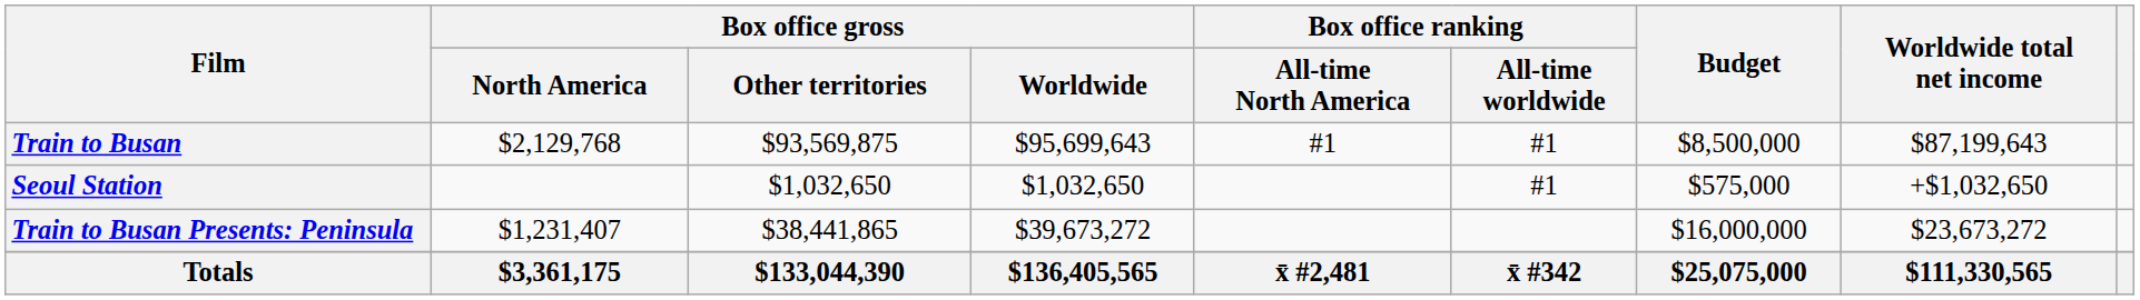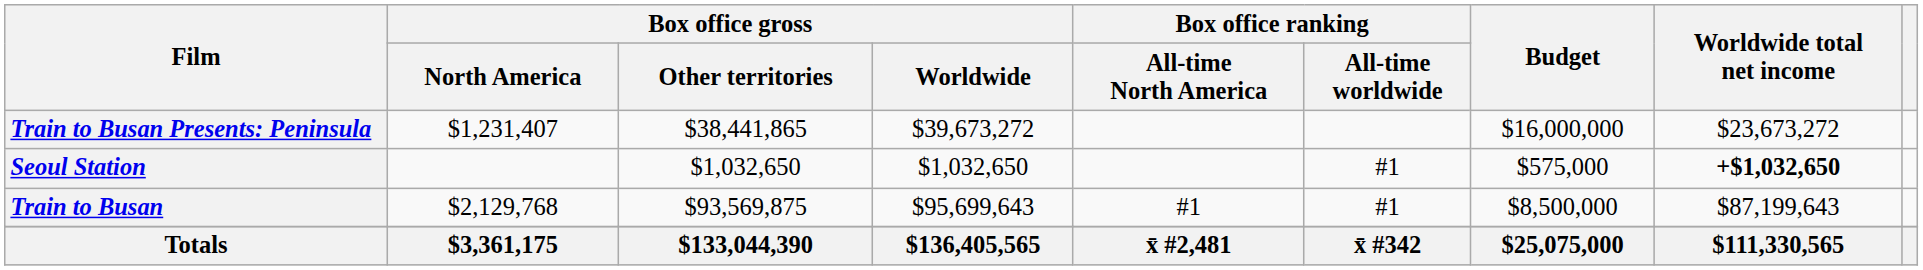rows swapped: Train to Busan <-> Train to Busan Presents: Peninsula
Seoul Station | Worldwide total net income: normal -> bold
